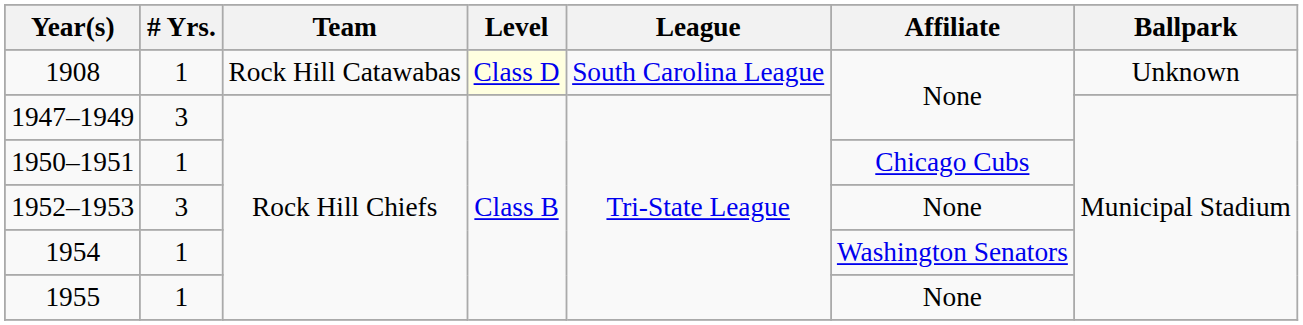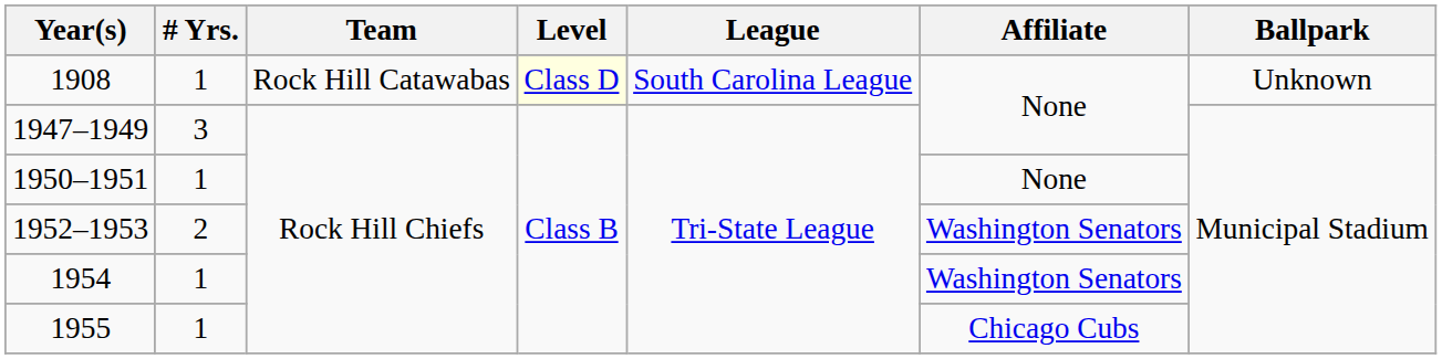1950–1951 | Affiliate: Chicago Cubs -> None
1952–1953 | # Yrs.: 3 -> 2
1952–1953 | Affiliate: None -> Washington Senators
1955 | Affiliate: None -> Chicago Cubs
